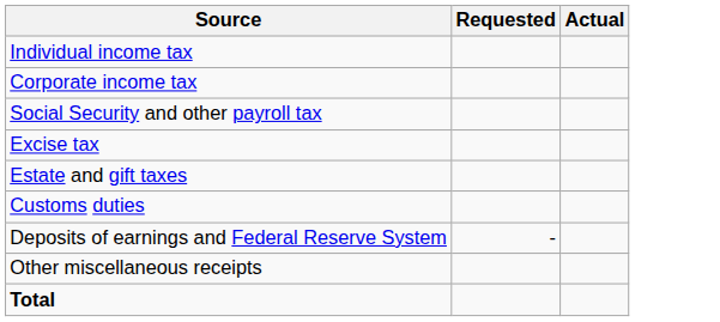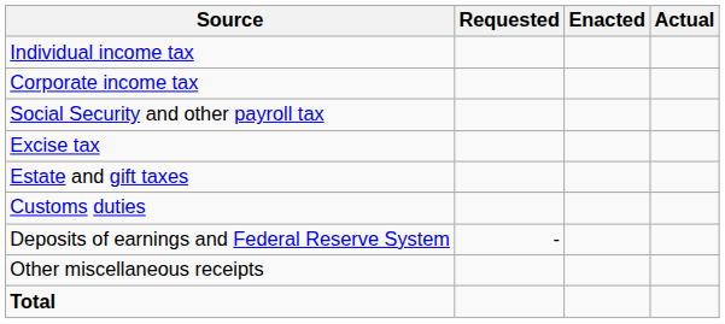+ column: Enacted
